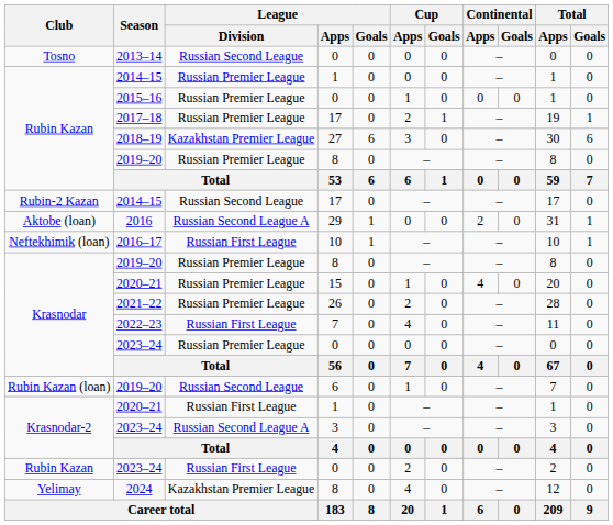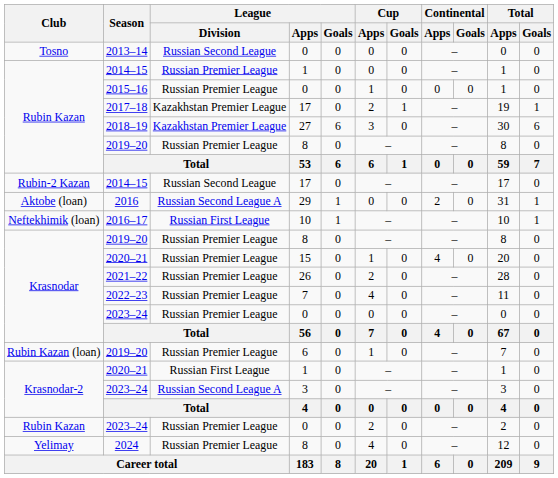2017–18 | League / Division: Russian Premier League -> Kazakhstan Premier League
2022–23 | League / Division: Russian First League -> Russian Premier League
Rubin Kazan (loan) / 2019–20 | League / Division: Russian Second League -> Russian Premier League
Rubin Kazan / 2023–24 | League / Division: Russian First League -> Russian Premier League
2024 | League / Division: Kazakhstan Premier League -> Russian Premier League
